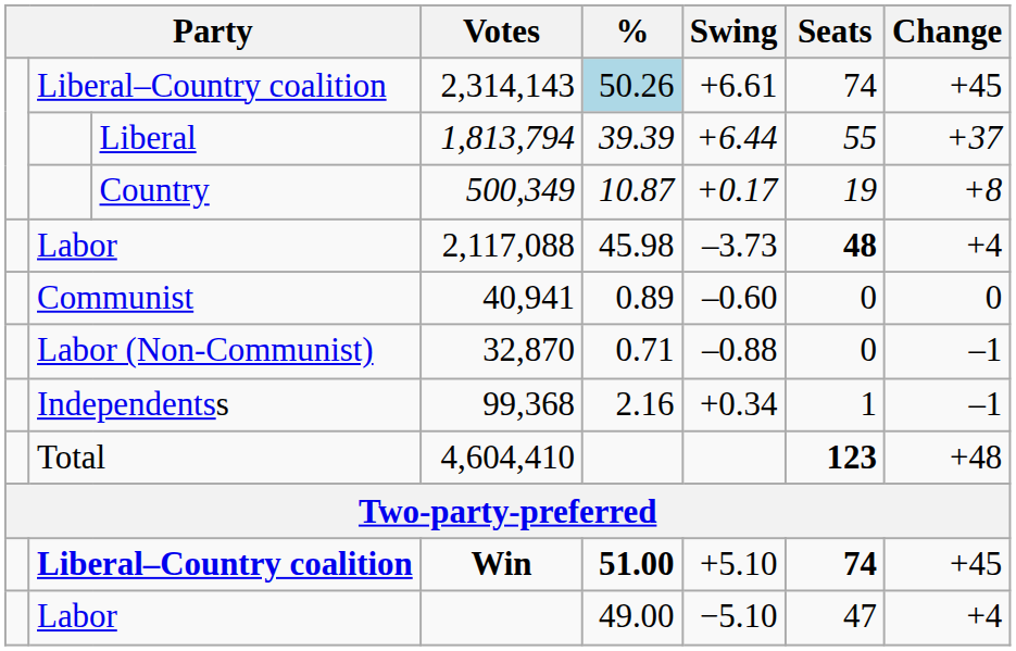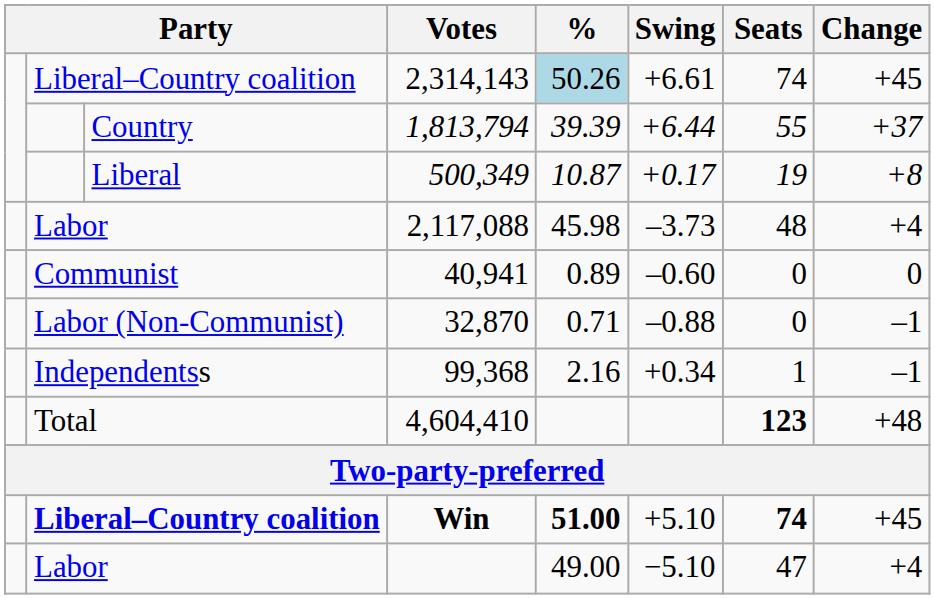1,813,794 | column 3: Liberal -> Country
500,349 | column 3: Country -> Liberal
2,117,088 | Seats: bold -> normal
